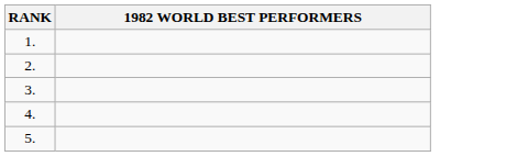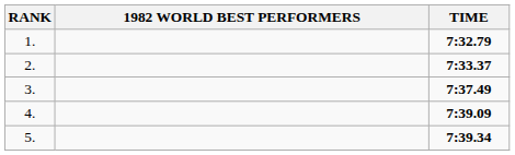+ column: TIME | 7:32.79 | 7:33.37 | 7:37.49 | 7:39.09 | 7:39.34
